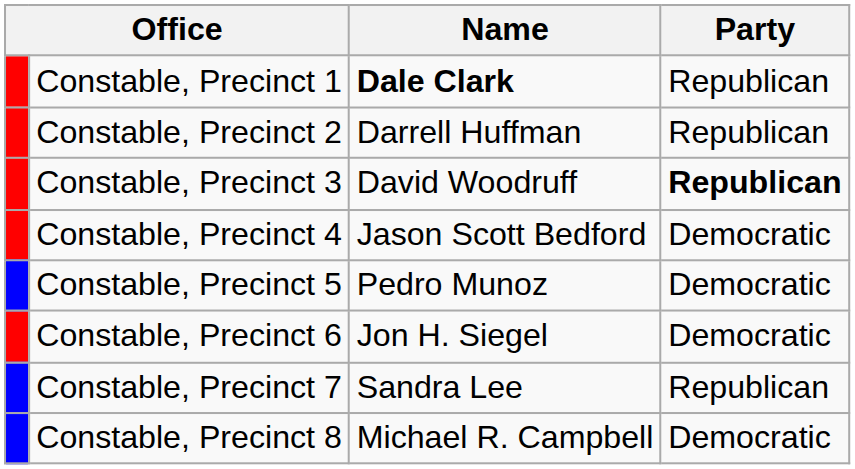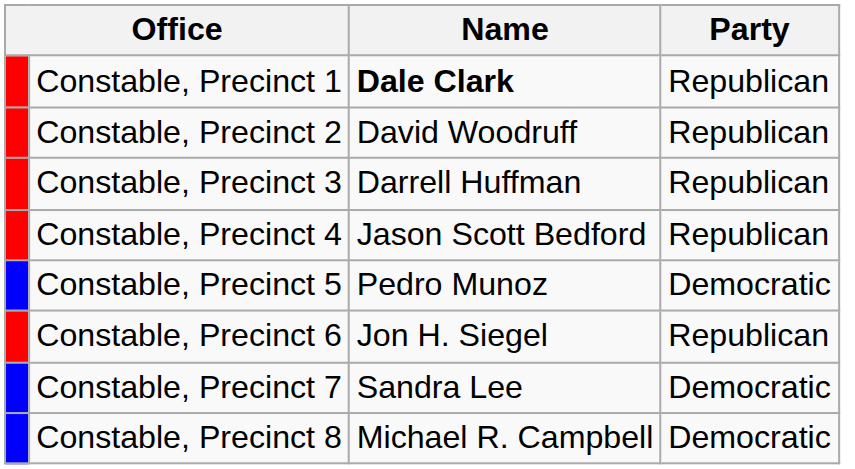Constable, Precinct 2 | Name: Darrell Huffman -> David Woodruff
Constable, Precinct 3 | Name: David Woodruff -> Darrell Huffman
Constable, Precinct 3 | Party: bold -> normal
Constable, Precinct 4 | Party: Democratic -> Republican
Constable, Precinct 6 | Party: Democratic -> Republican
Constable, Precinct 7 | Party: Republican -> Democratic
